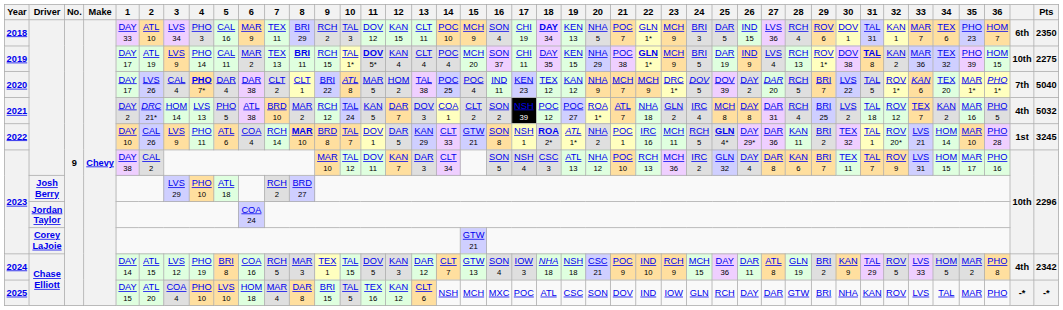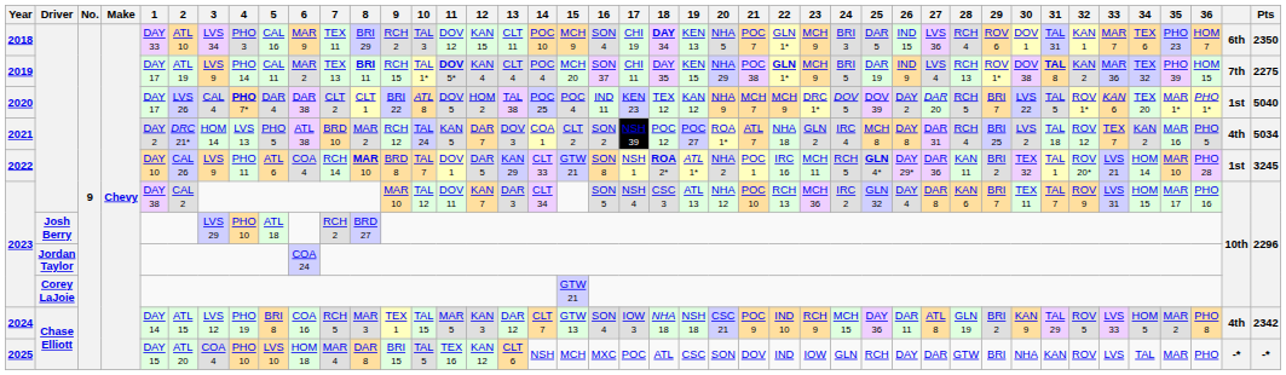2019 | column 41: 10th -> 7th
2020 | 11: MAR 5 -> DOV 5
2020 | column 41: 7th -> 1st
2021 | Pts: 5032 -> 5034
2024 | 11: DOV 5 -> MAR 5
